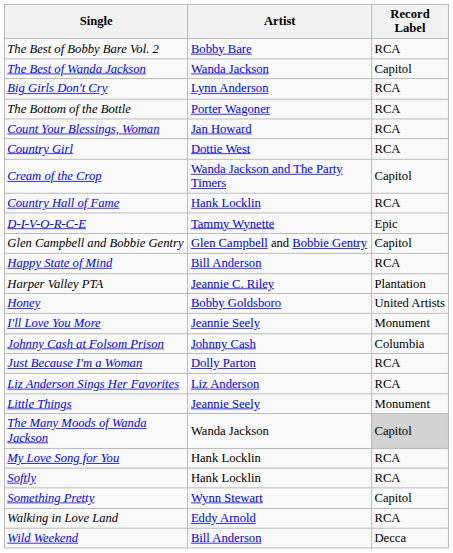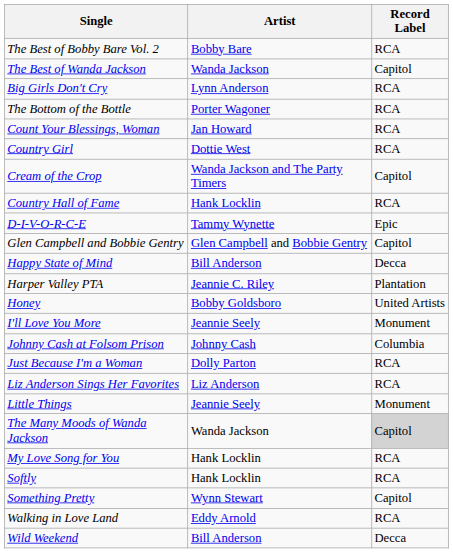Happy State of Mind | Record Label: RCA -> Decca
